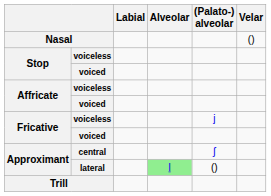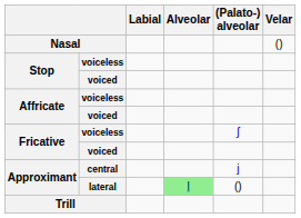Fricative / voiceless | (Palato-) alveolar: j -> ʃ
Approximant / central | (Palato-) alveolar: ʃ -> j
